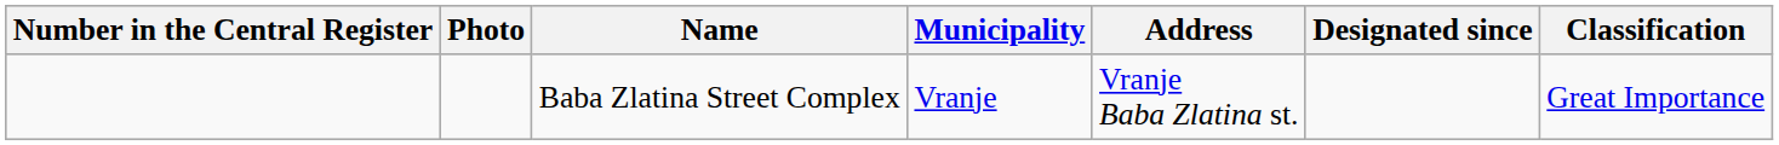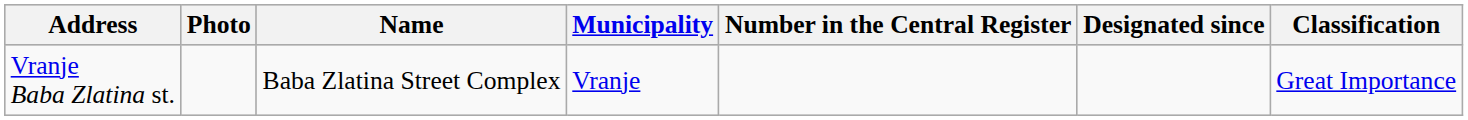columns swapped: Number in the Central Register <-> Address
